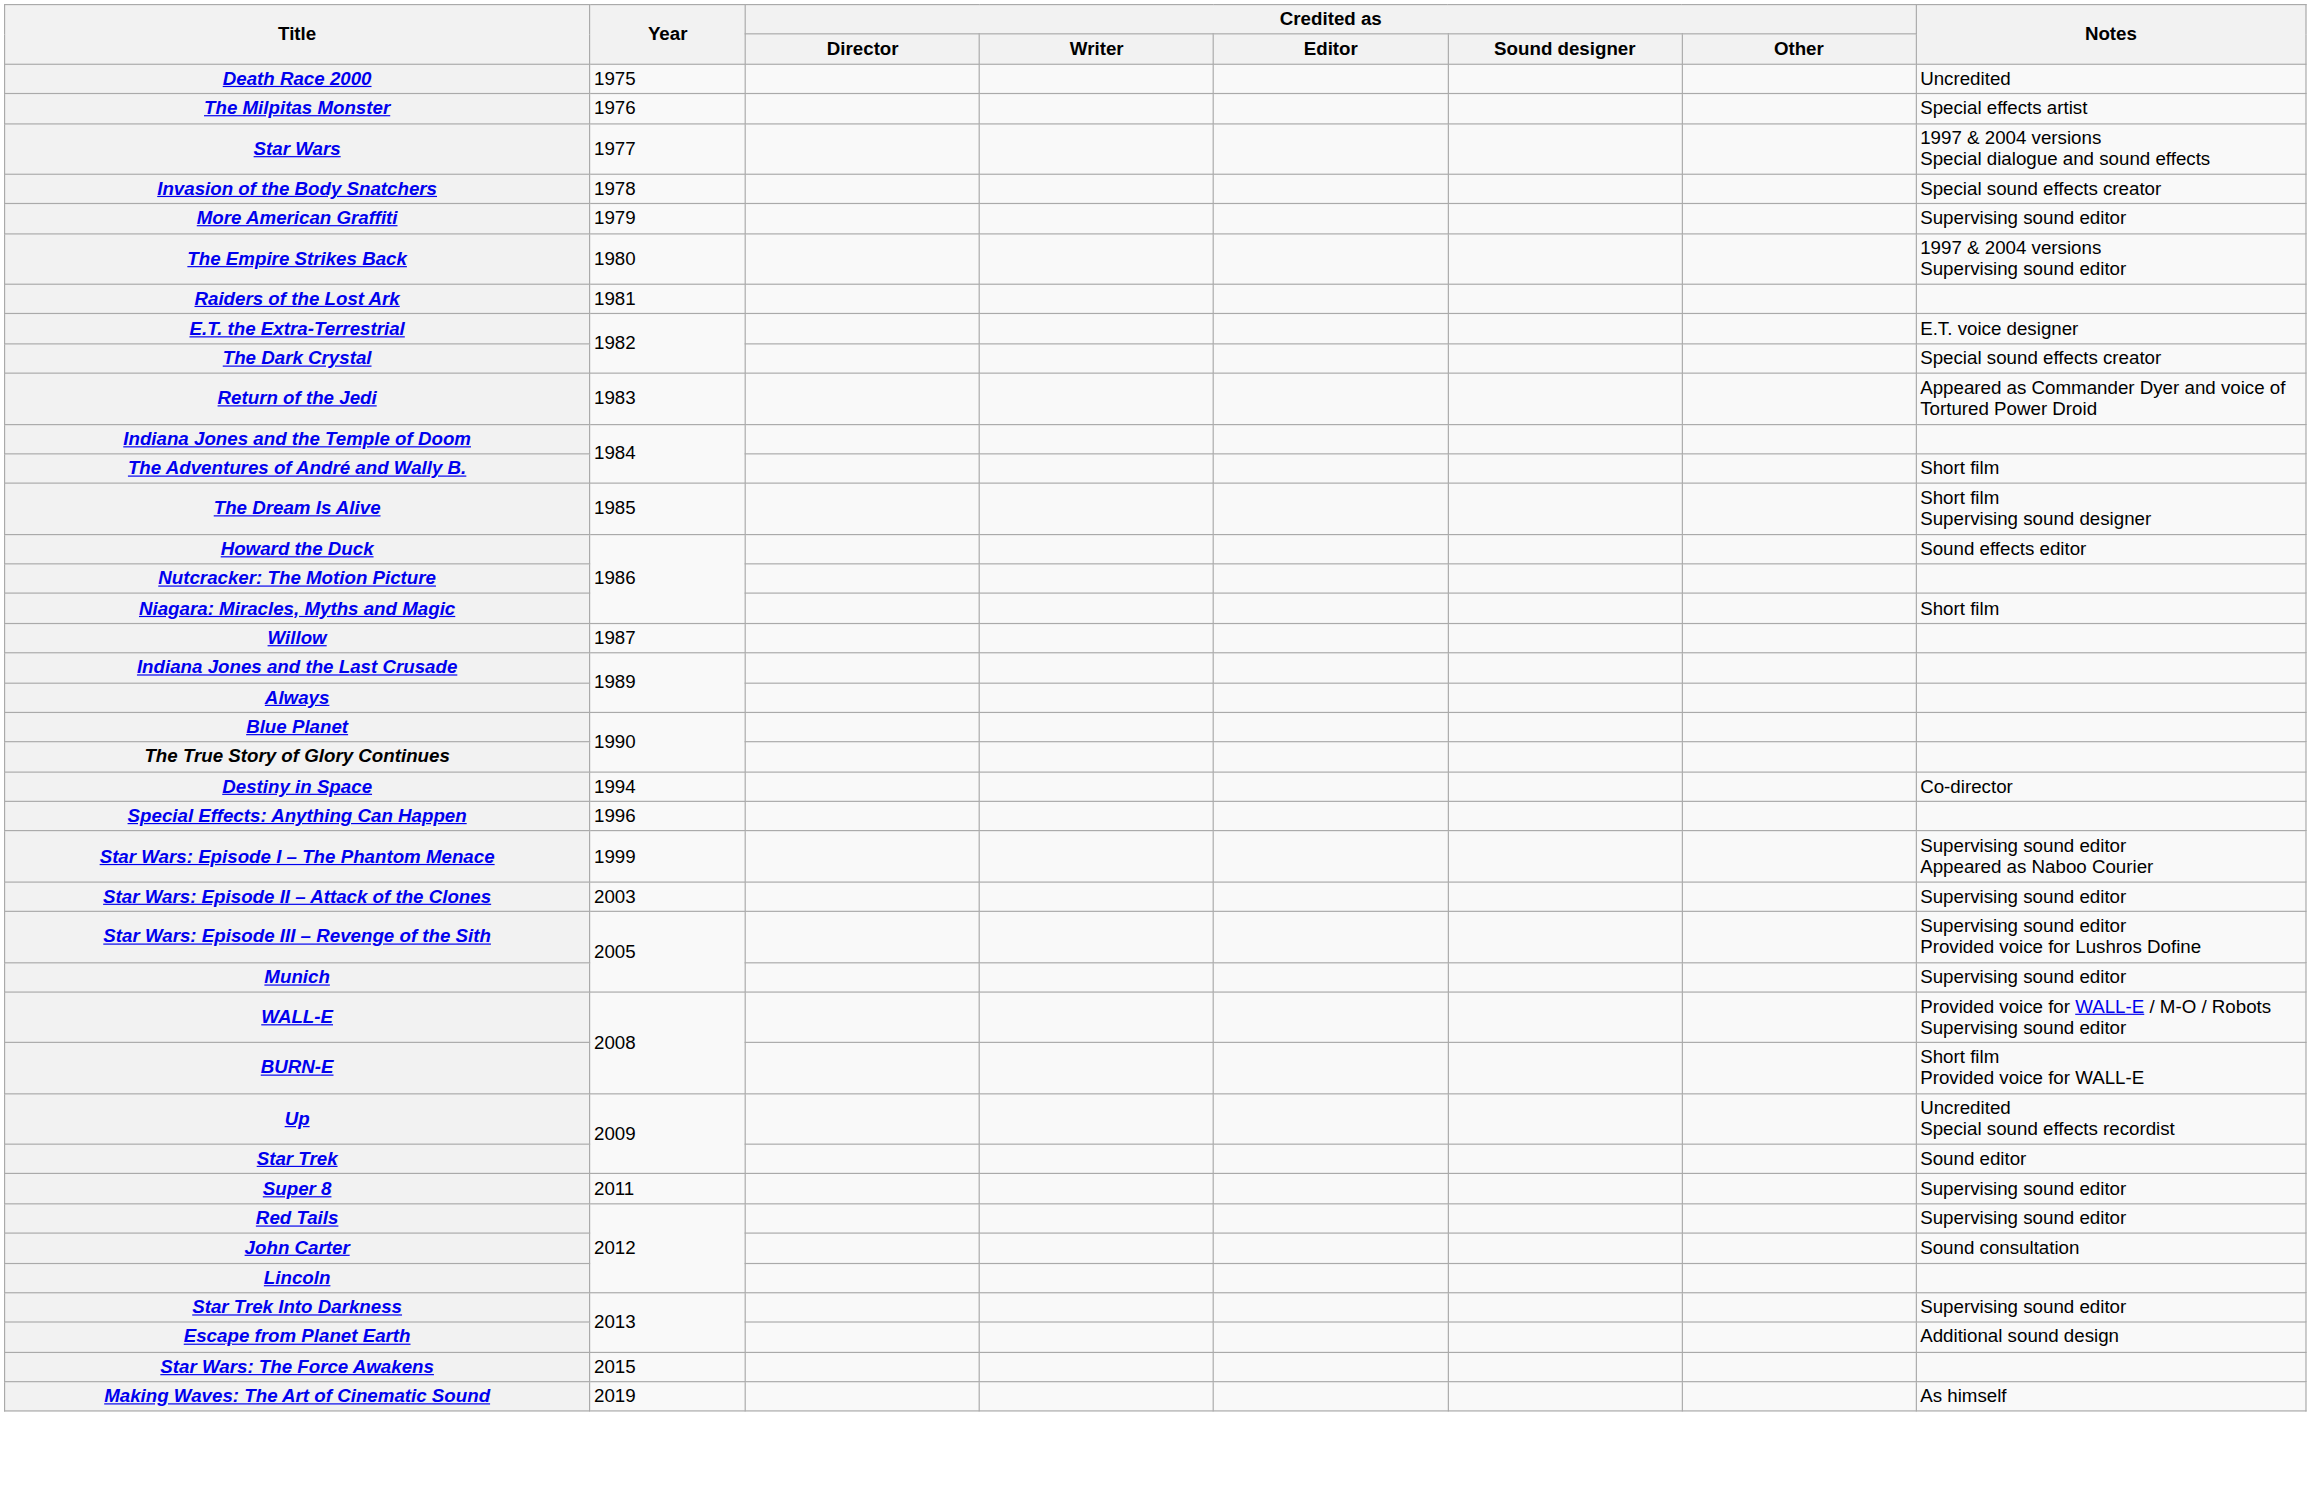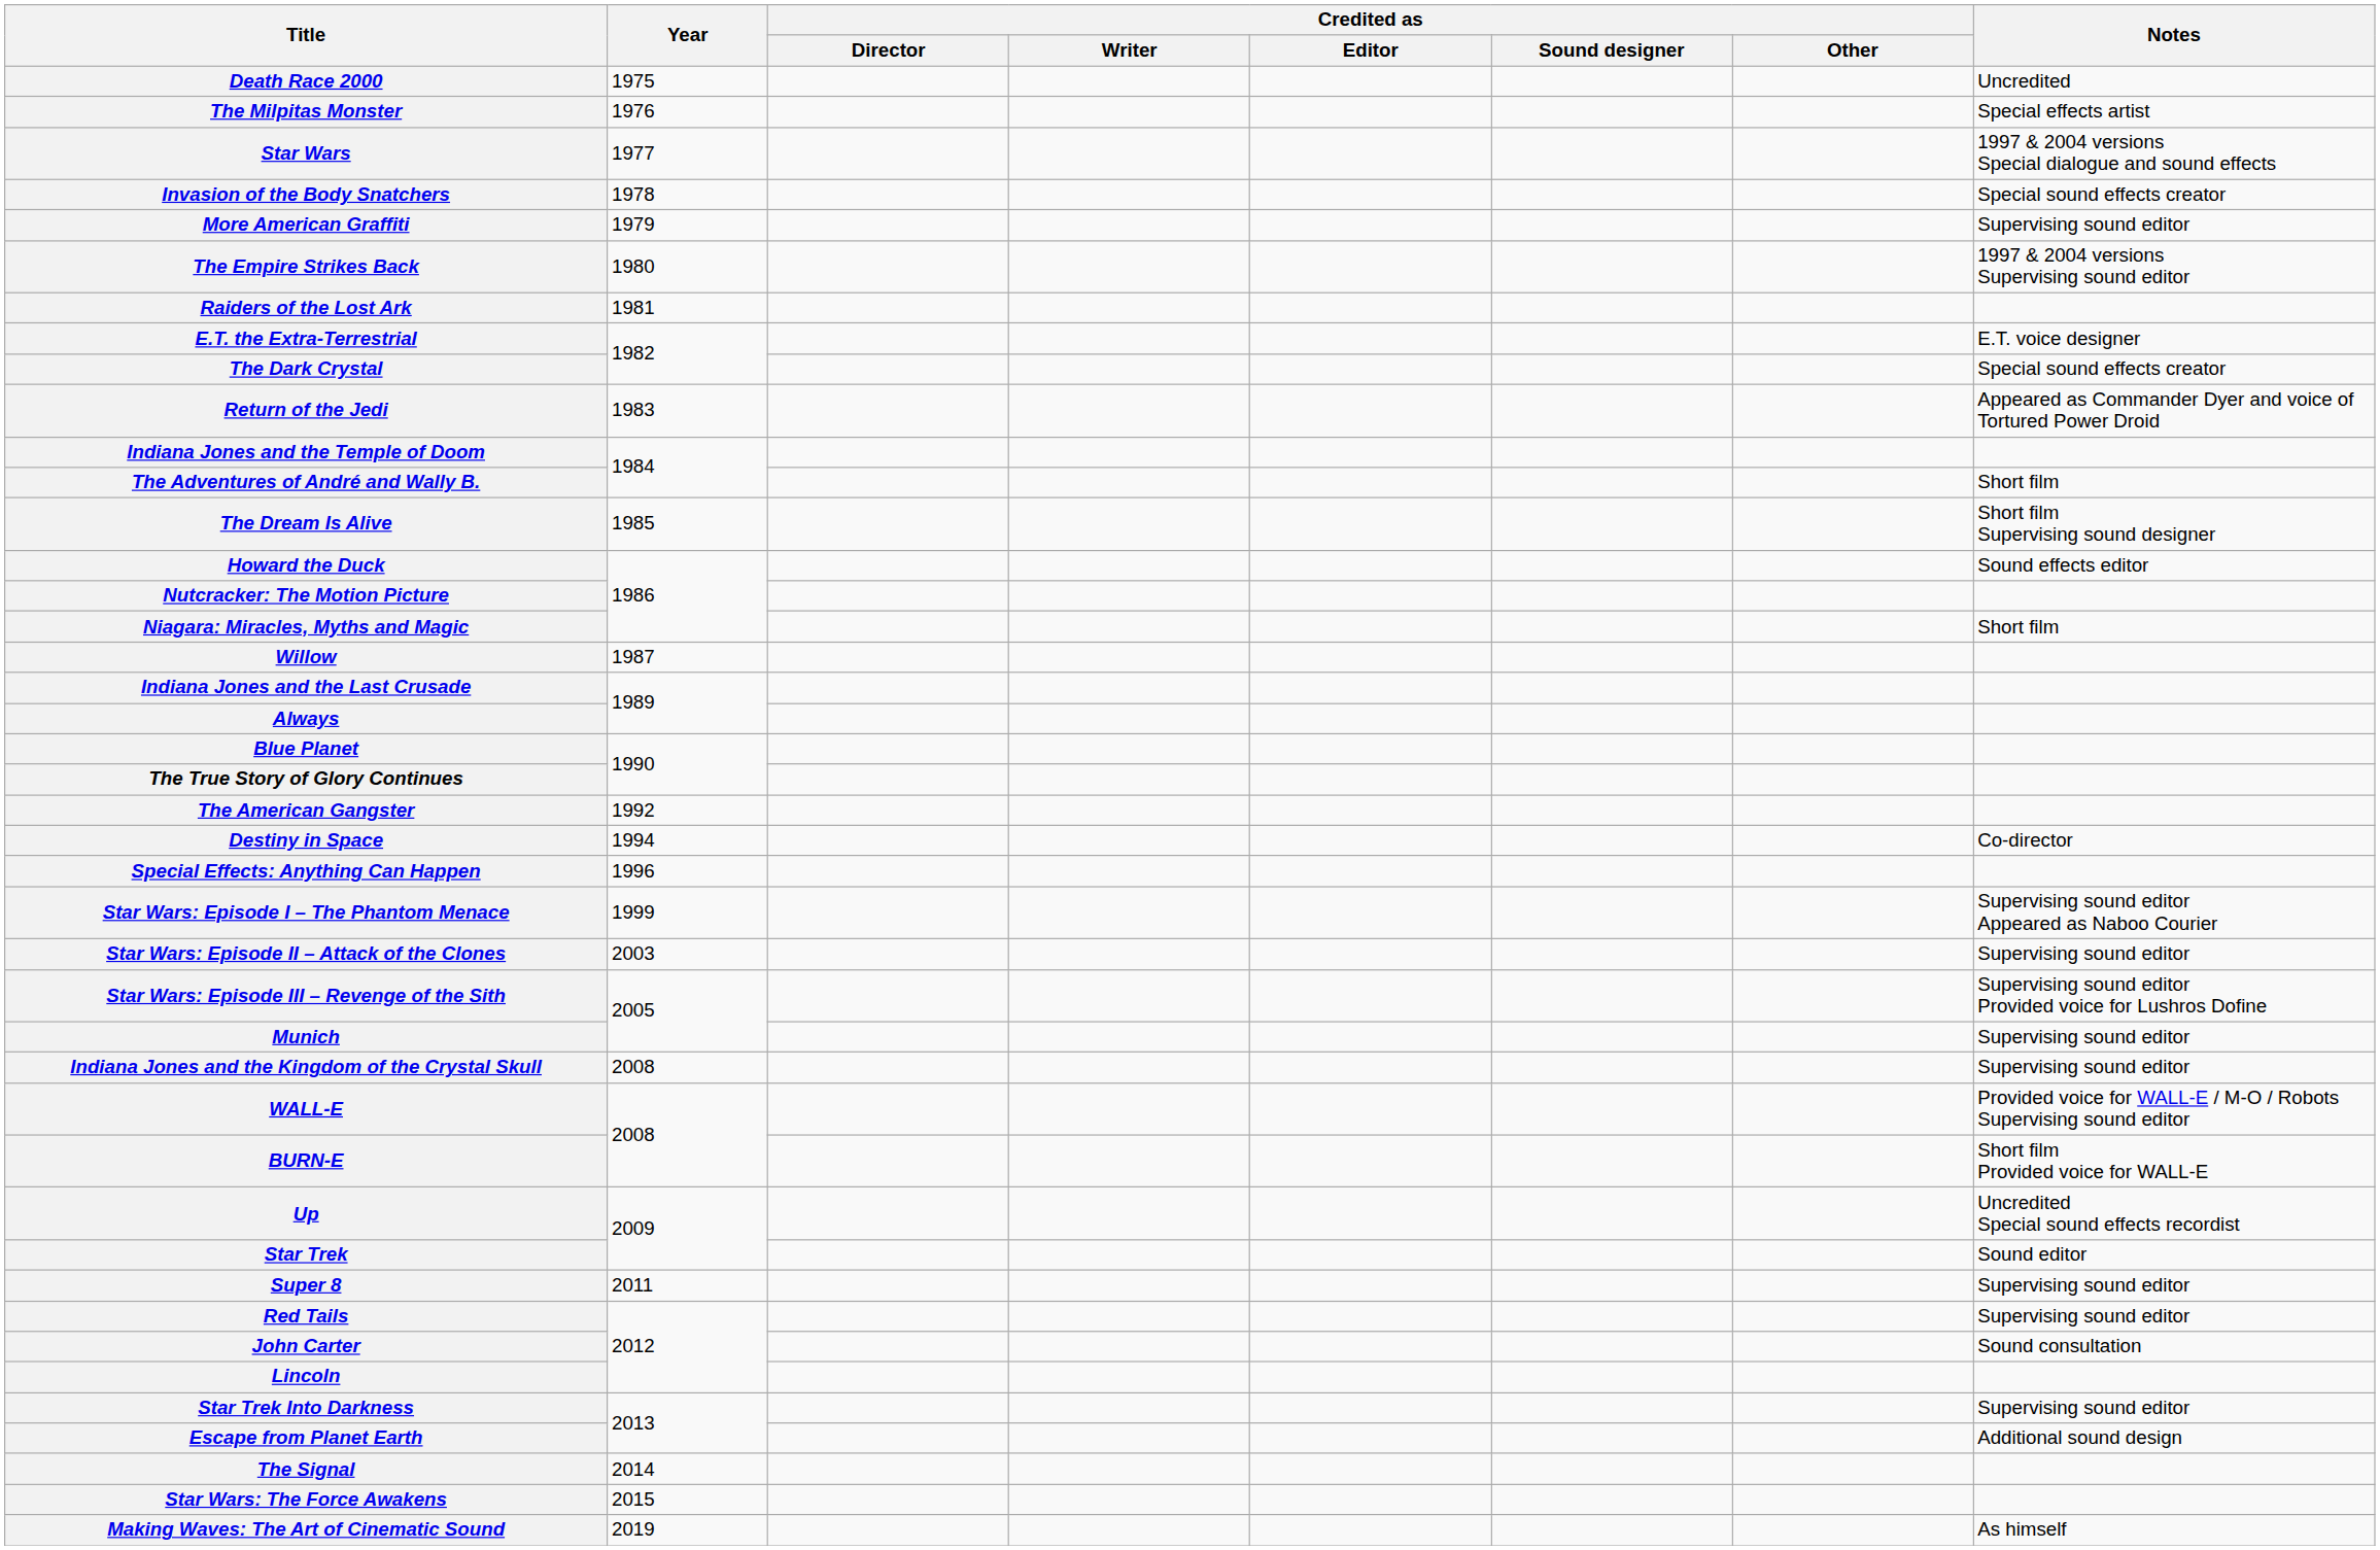+ row: The American Gangster | 1992
+ row: Indiana Jones and the Kingdom of the Crystal Skull | 2008 | Supervising sound editor
+ row: The Signal | 2014
